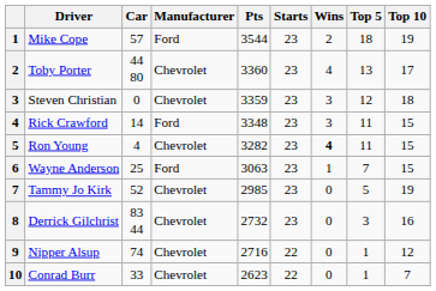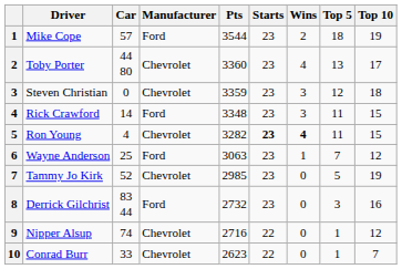Ron Young | Starts: normal -> bold
Wayne Anderson | Top 10: 15 -> 12
Derrick Gilchrist | Manufacturer: Chevrolet -> Ford
